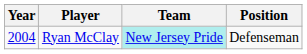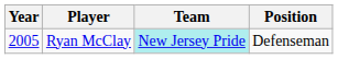Ryan McClay | Year: 2004 -> 2005
